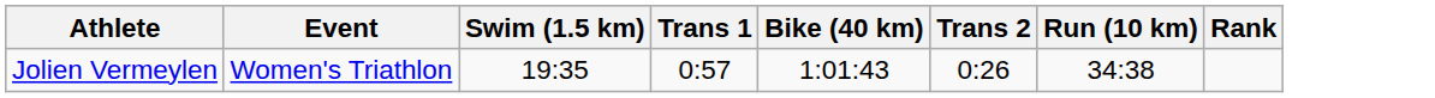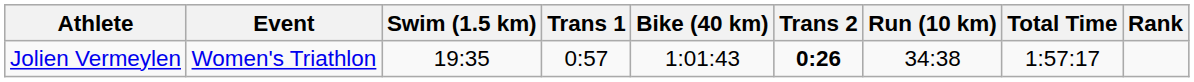+ column: Total Time | 1:57:17
Jolien Vermeylen | Trans 2: normal -> bold
